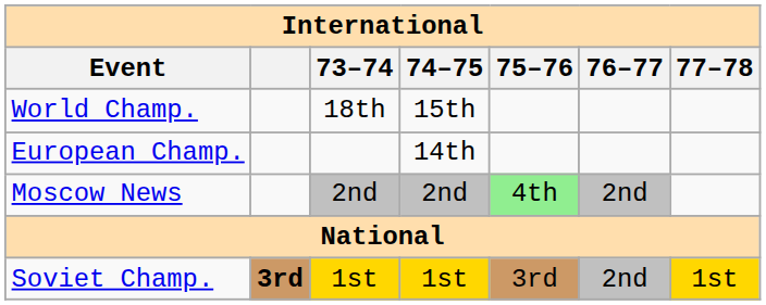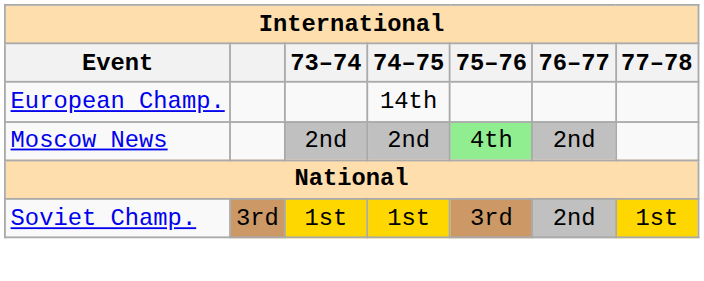- row: World Champ. | 18th | 15th
Soviet Champ. | column 2: bold -> normal
